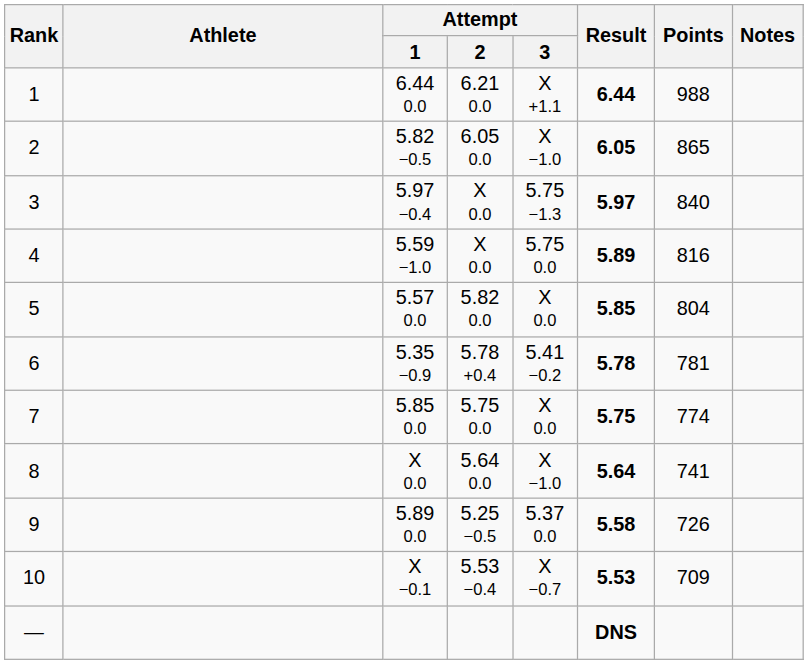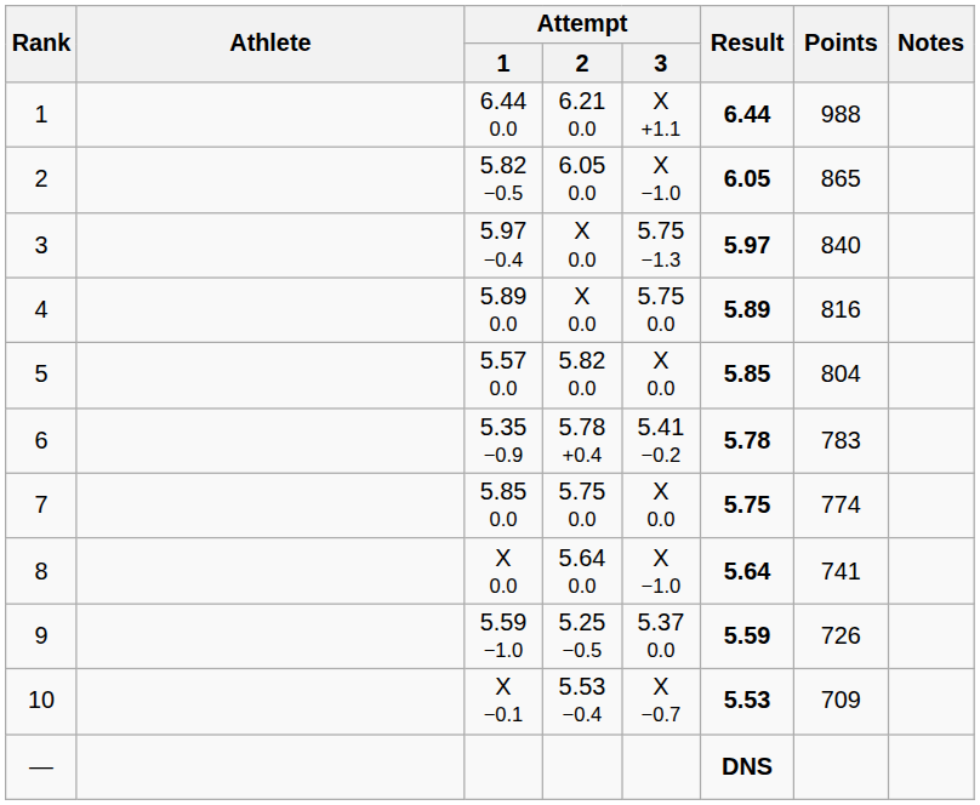4 | Attempt / 1: 5.59 −1.0 -> 5.89 0.0
6 | Points: 781 -> 783
9 | Attempt / 1: 5.89 0.0 -> 5.59 −1.0
9 | Result: 5.58 -> 5.59
